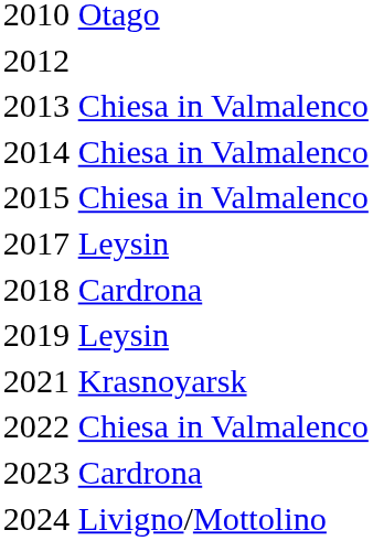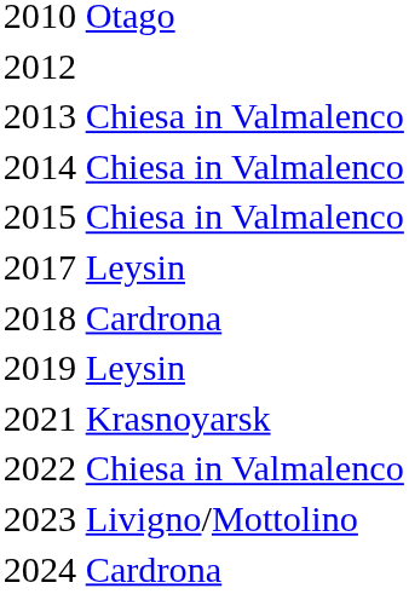2023 | column 2: Cardrona -> Livigno/Mottolino
2024 | column 2: Livigno/Mottolino -> Cardrona
